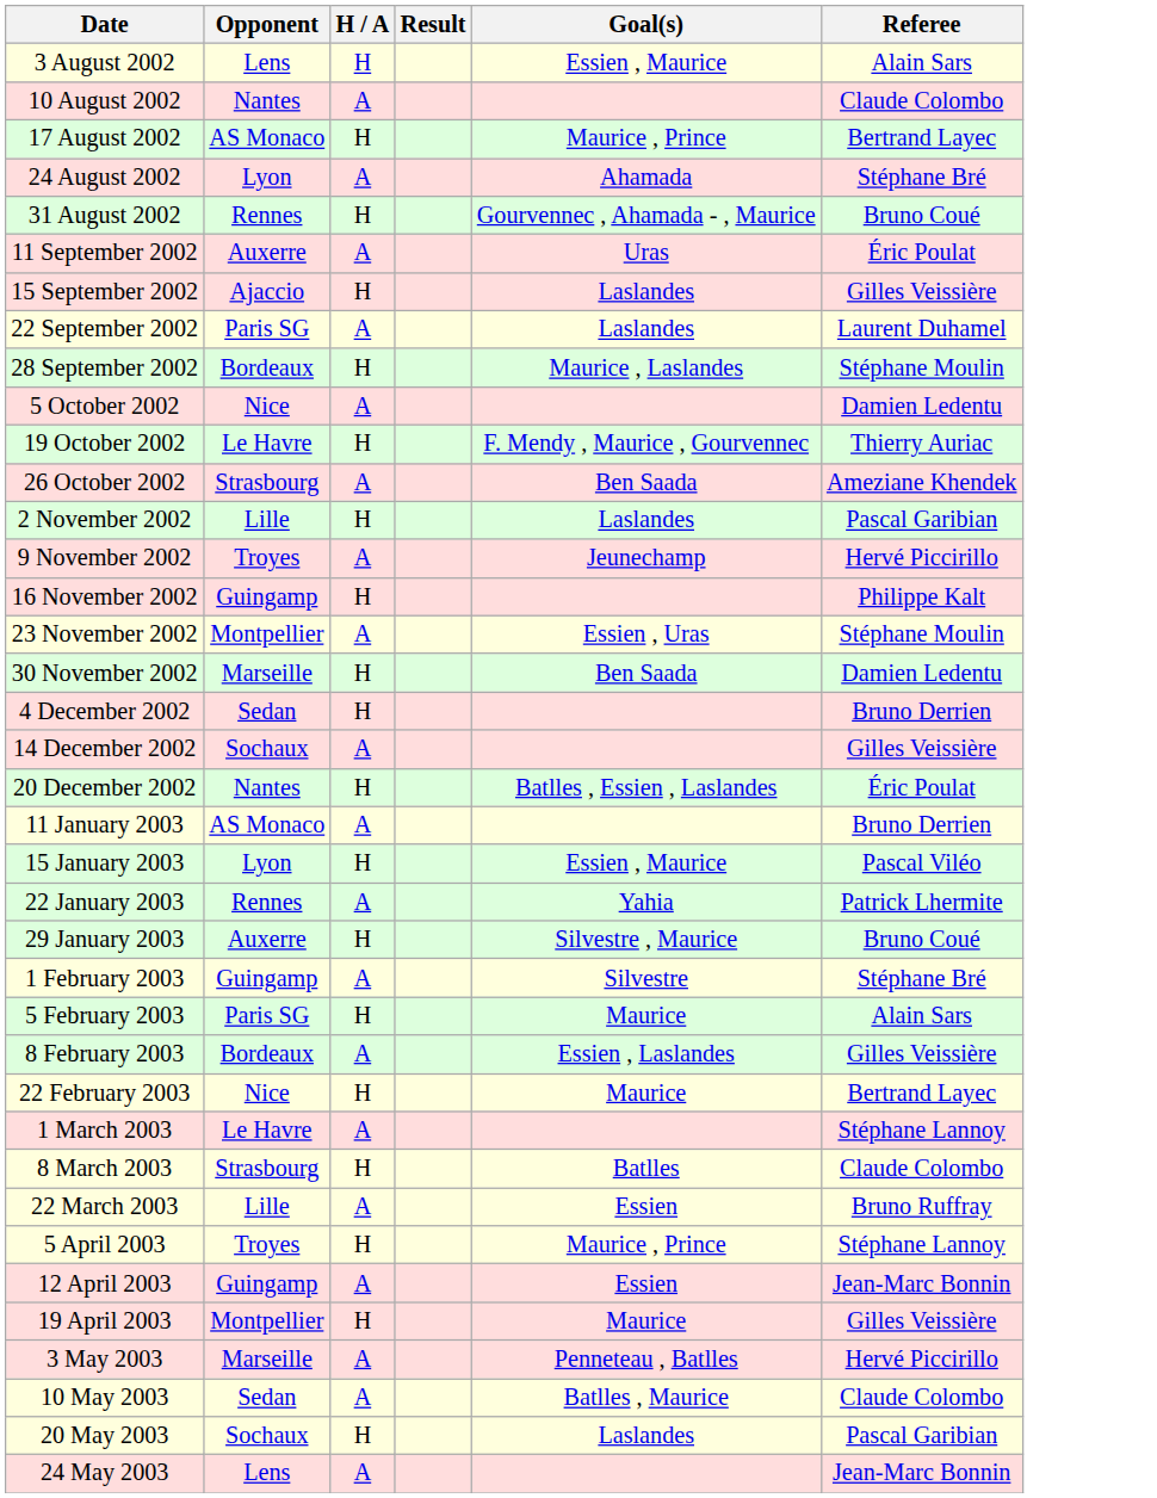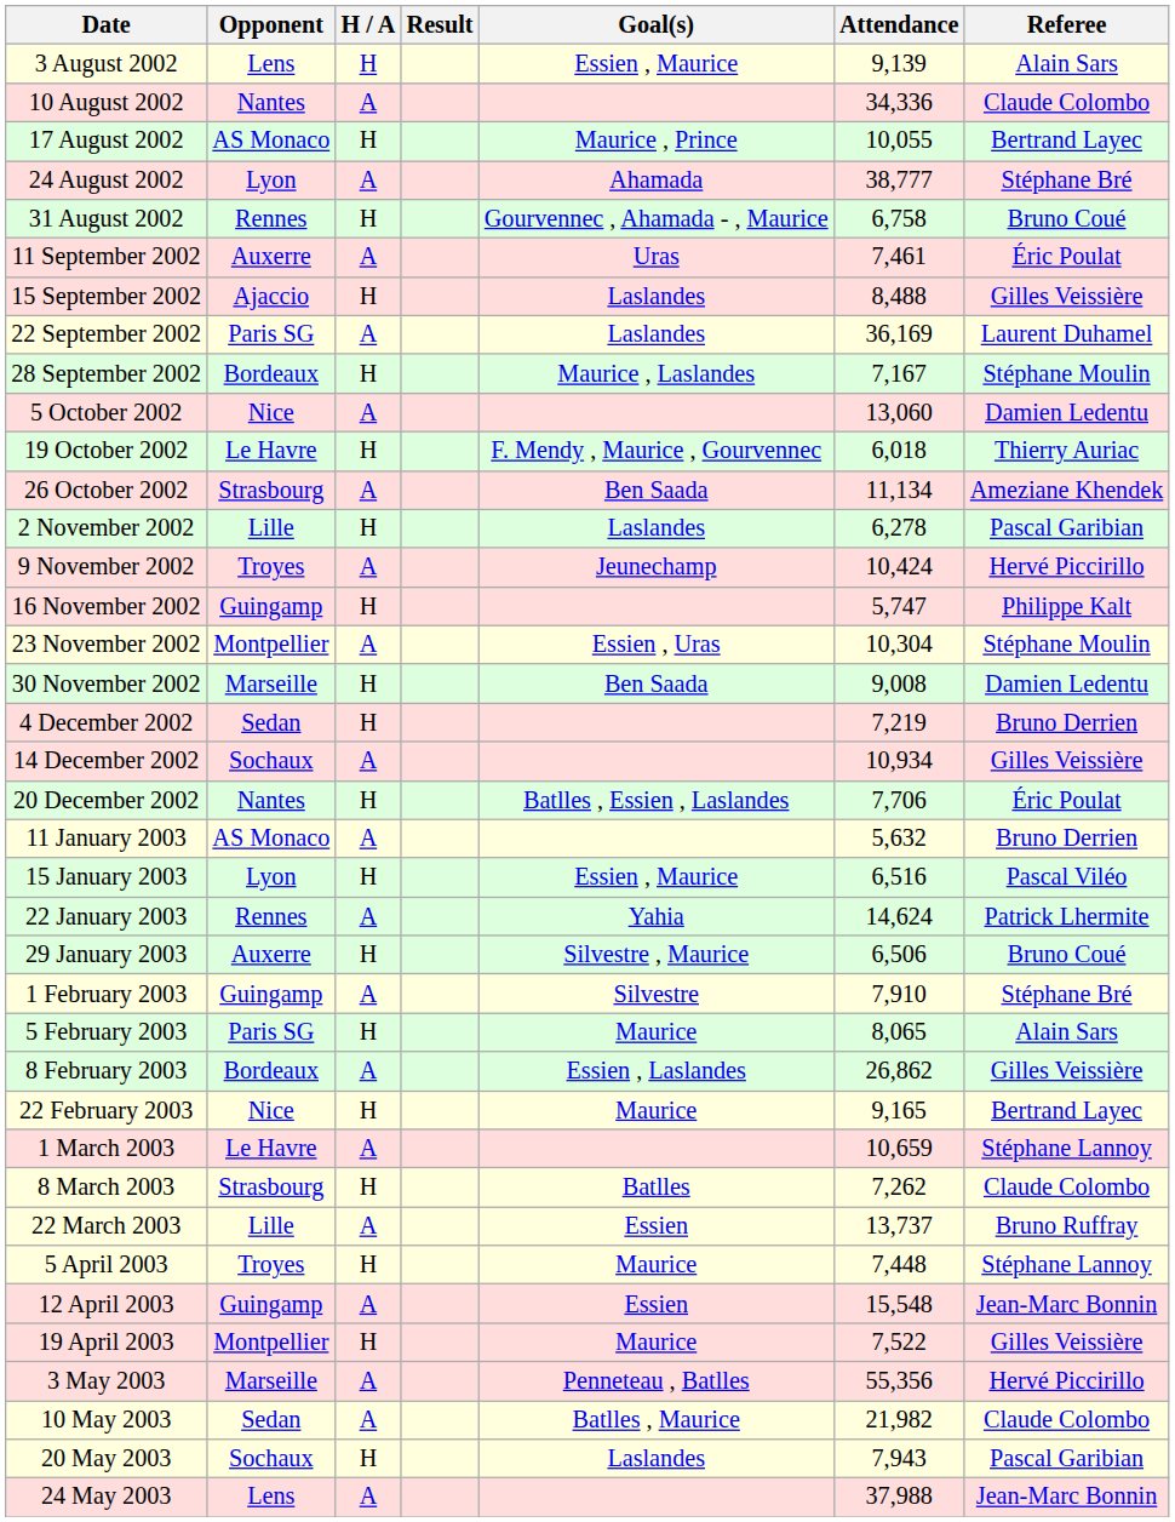+ column: Attendance | 9,139 | 34,336 | 10,055 | 38,777 | 6,758 | 7,461 | 8,488 | 36,169 | 7,167 | 13,060 | 6,018 | 11,134 | 6,278 | 10,424 | 5,747 | 10,304 | 9,008 | 7,219 | 10,934 | 7,706 | 5,632 | 6,516 | 14,624 | 6,506 | 7,910 | 8,065 | 26,862 | 9,165 | 10,659 | 7,262 | 13,737 | 7,448 | 15,548 | 7,522 | 55,356 | 21,982 | 7,943 | 37,988
5 April 2003 | Goal(s): Maurice , Prince -> Maurice
